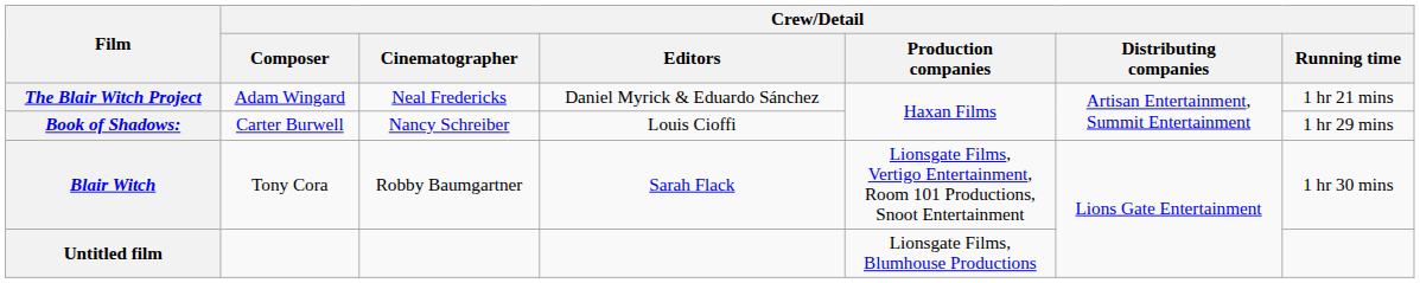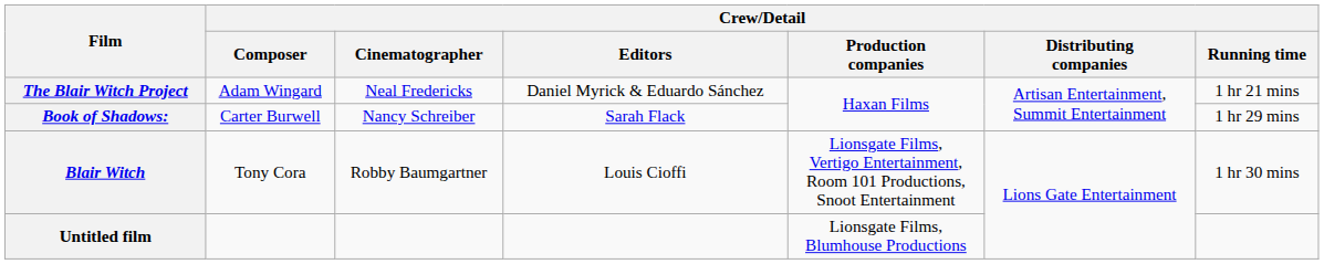Book of Shadows: | Crew/Detail / Editors: Louis Cioffi -> Sarah Flack
Blair Witch | Crew/Detail / Editors: Sarah Flack -> Louis Cioffi
